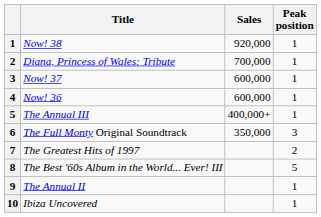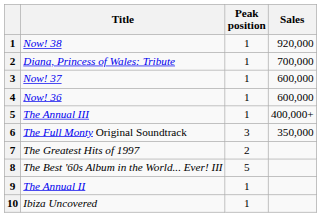columns swapped: Peak position <-> Sales
